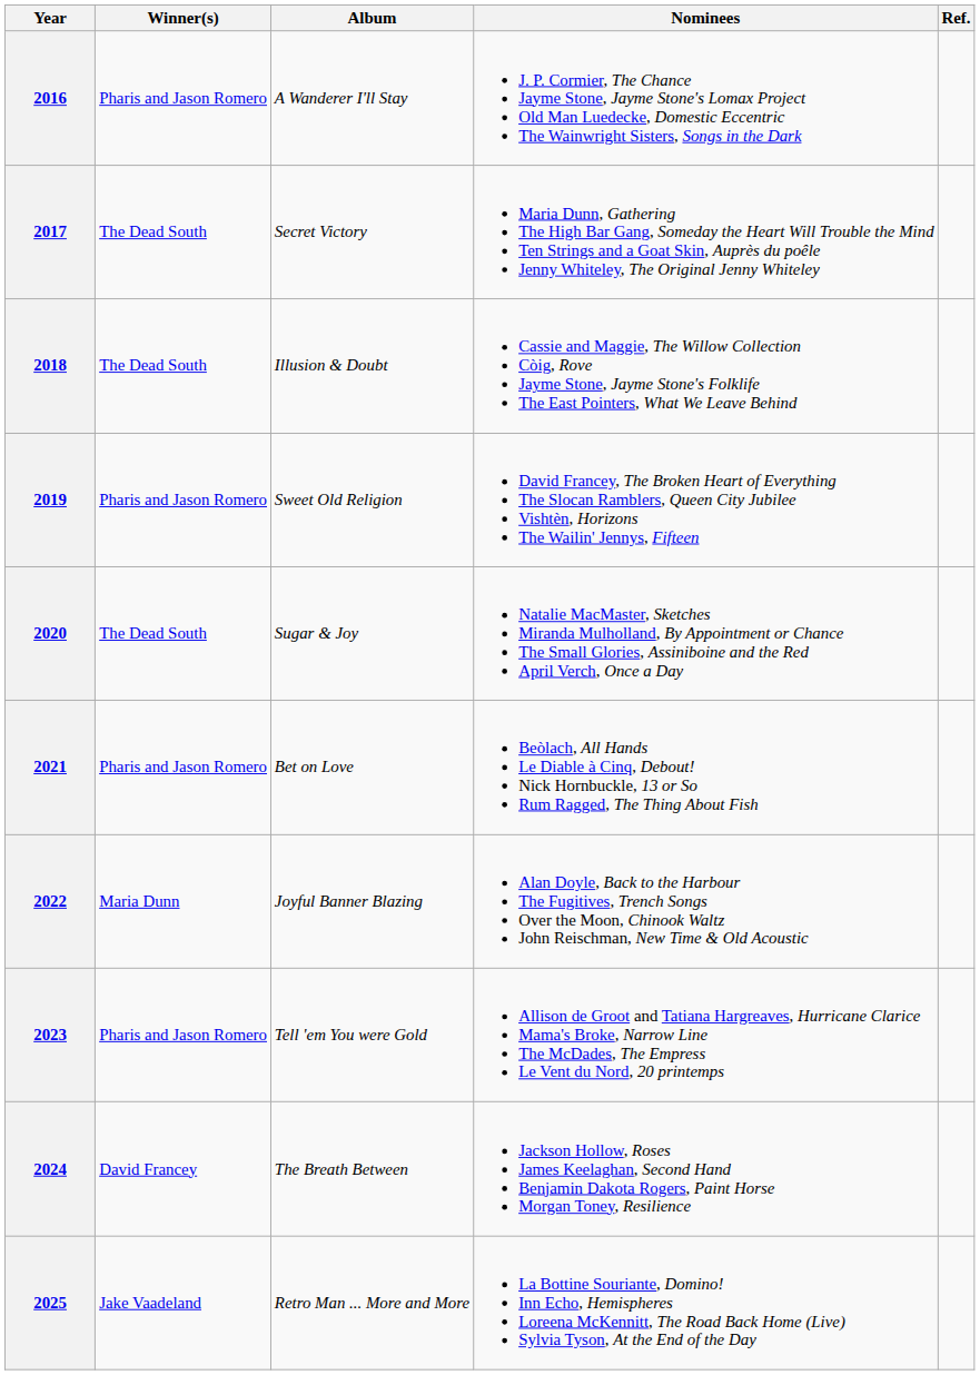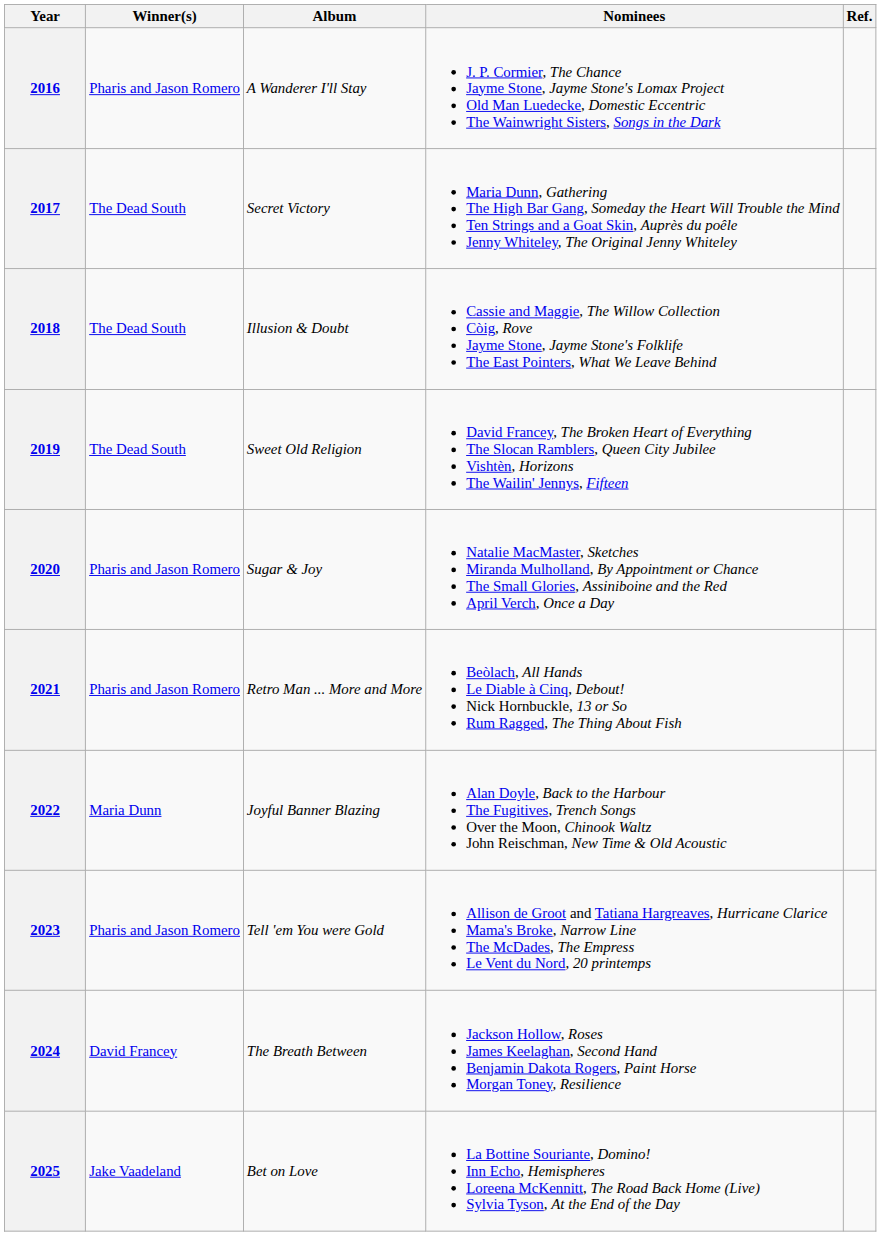2019 | Winner(s): Pharis and Jason Romero -> The Dead South
2020 | Winner(s): The Dead South -> Pharis and Jason Romero
2021 | Album: Bet on Love -> Retro Man ... More and More
2025 | Album: Retro Man ... More and More -> Bet on Love
